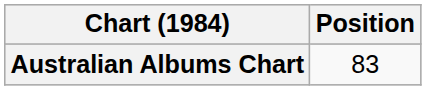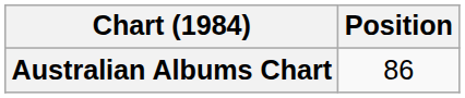Australian Albums Chart | Position: 83 -> 86
